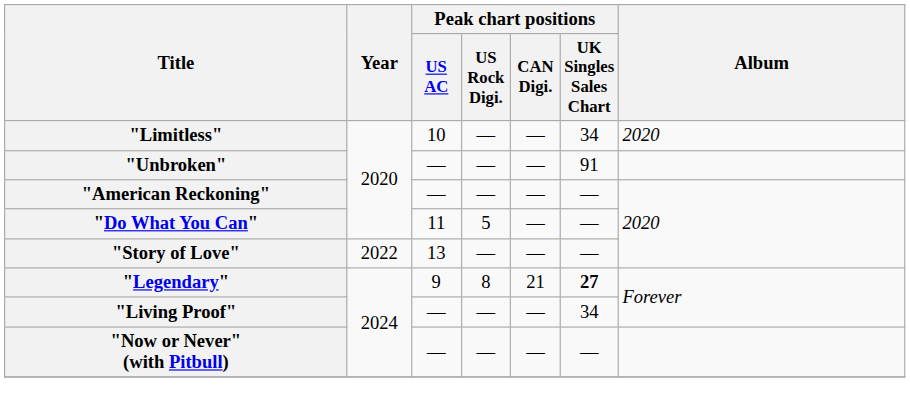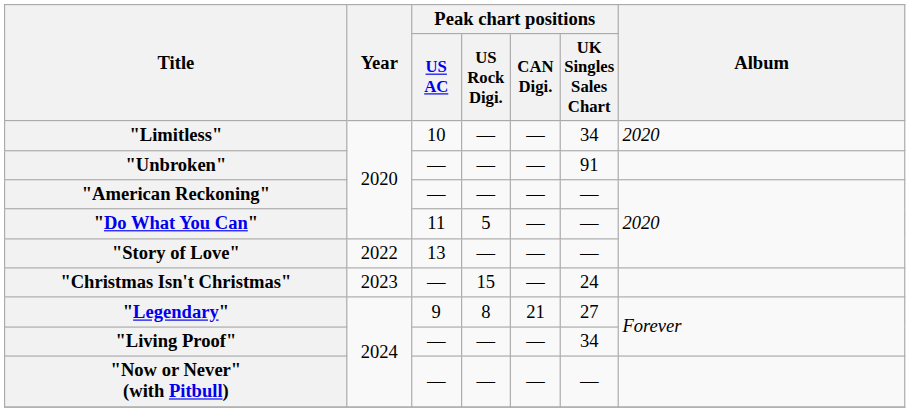+ row: "Christmas Isn't Christmas" | 2023 | — | 15 | — | 24
"Legendary" | Peak chart positions / UK Singles Sales Chart: bold -> normal
